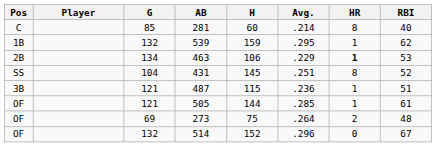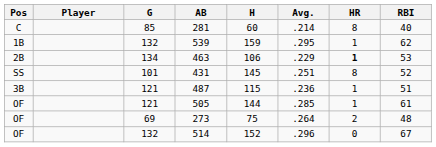431 | G: 104 -> 101
